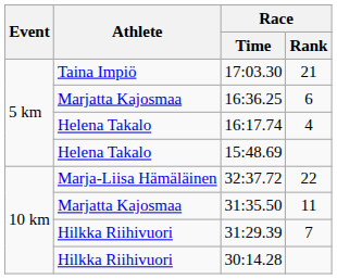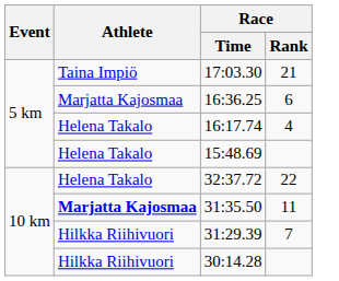32:37.72 | Athlete: Marja-Liisa Hämäläinen -> Helena Takalo
31:35.50 | Athlete: normal -> bold
